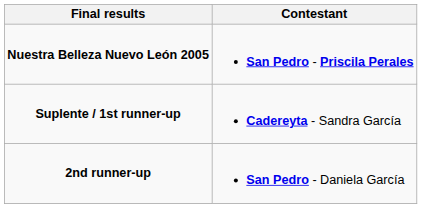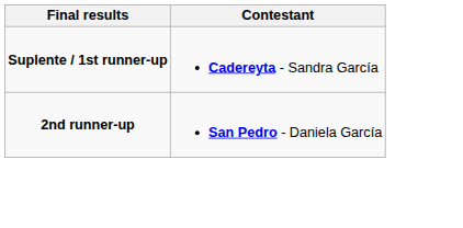- row: Nuestra Belleza Nuevo León 2005 | San Pedro - Priscila Perales
